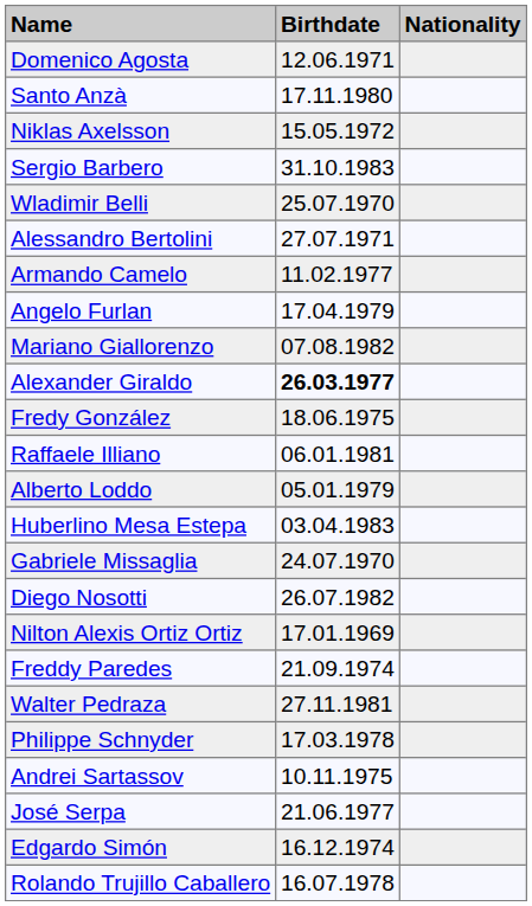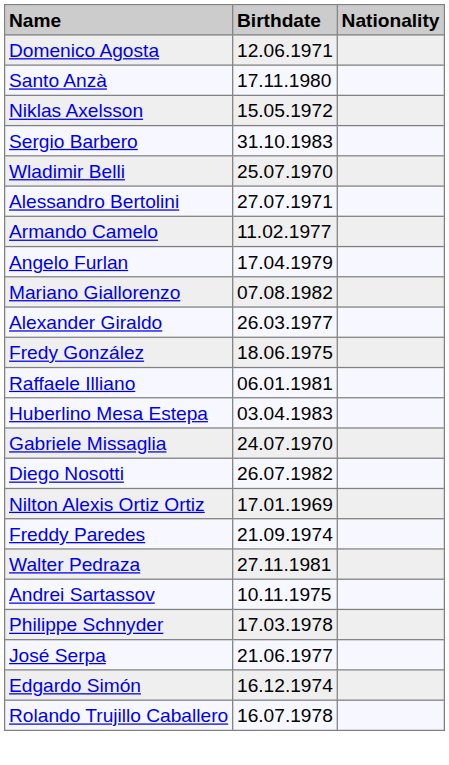Alexander Giraldo | Birthdate: bold -> normal
- row: Alberto Loddo | 05.01.1979
rows swapped: Andrei Sartassov <-> Philippe Schnyder
